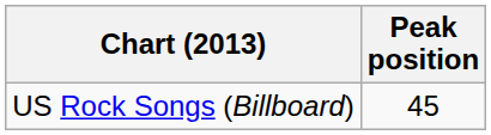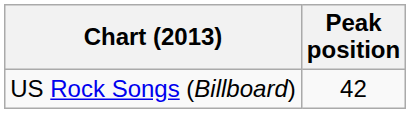US Rock Songs (Billboard) | Peak position: 45 -> 42
